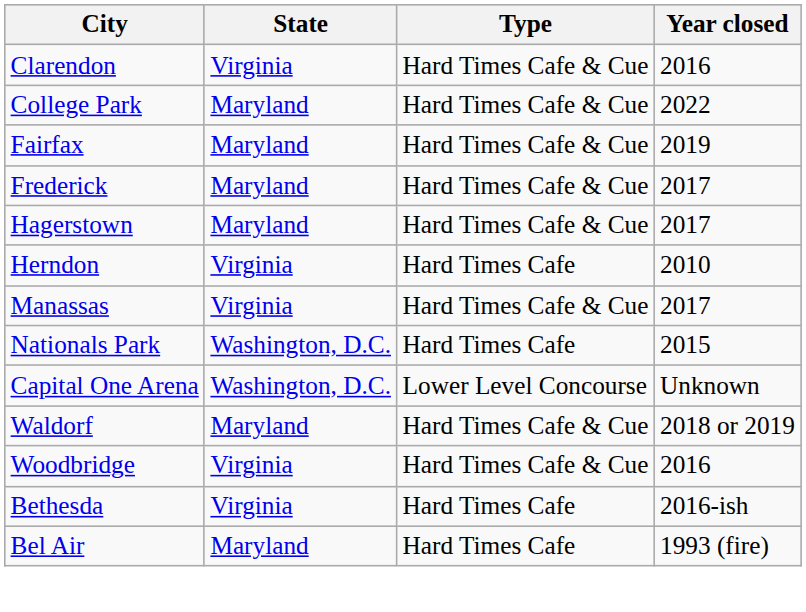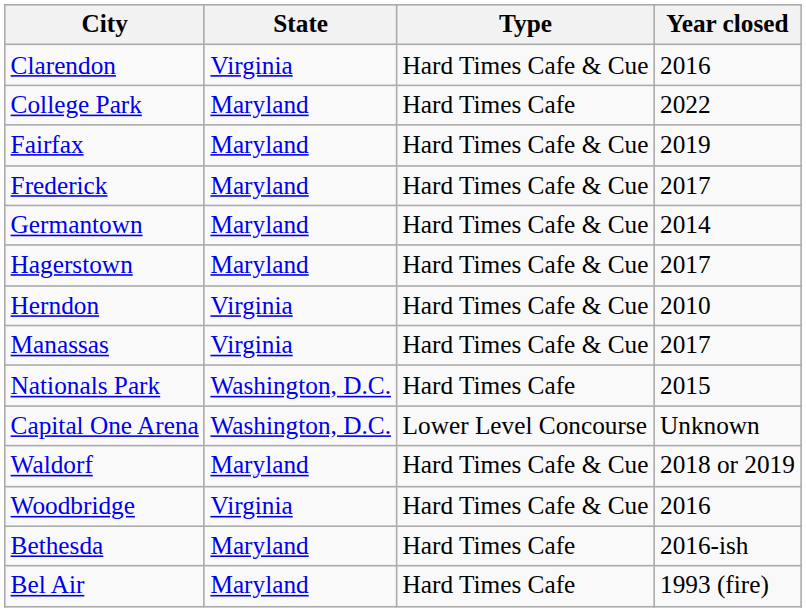College Park | Type: Hard Times Cafe & Cue -> Hard Times Cafe
+ row: Germantown | Maryland | Hard Times Cafe & Cue | 2014
Herndon | Type: Hard Times Cafe -> Hard Times Cafe & Cue
Bethesda | State: Virginia -> Maryland
